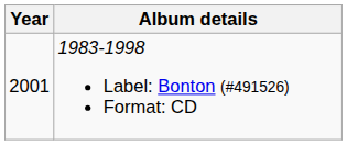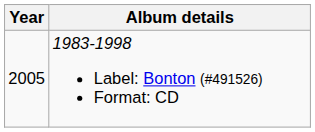1983-1998 Label: Bonton (#491526) Format: CD | Year: 2001 -> 2005
